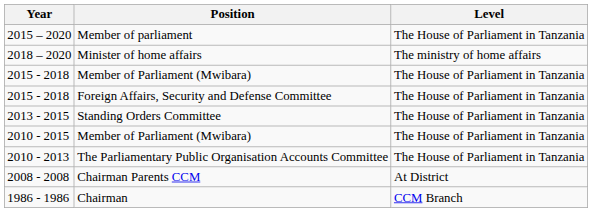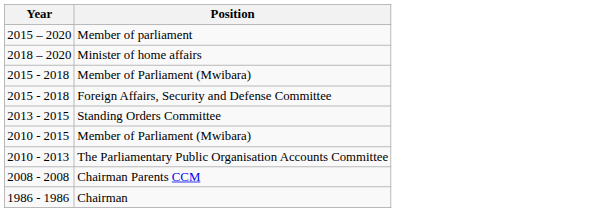- column: Level | The House of Parliament in Tanzania | The ministry of home affairs | The House of Parliament in Tanzania | The House of Parliament in Tanzania | The House of Parliament in Tanzania | The House of Parliament in Tanzania | The House of Parliament in Tanzania | At District | CCM Branch
